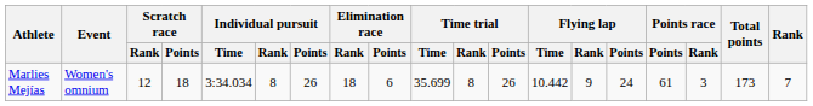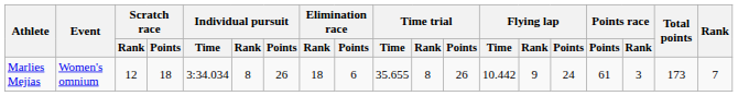Marlies Mejías | Time trial / Time: 35.699 -> 35.655
